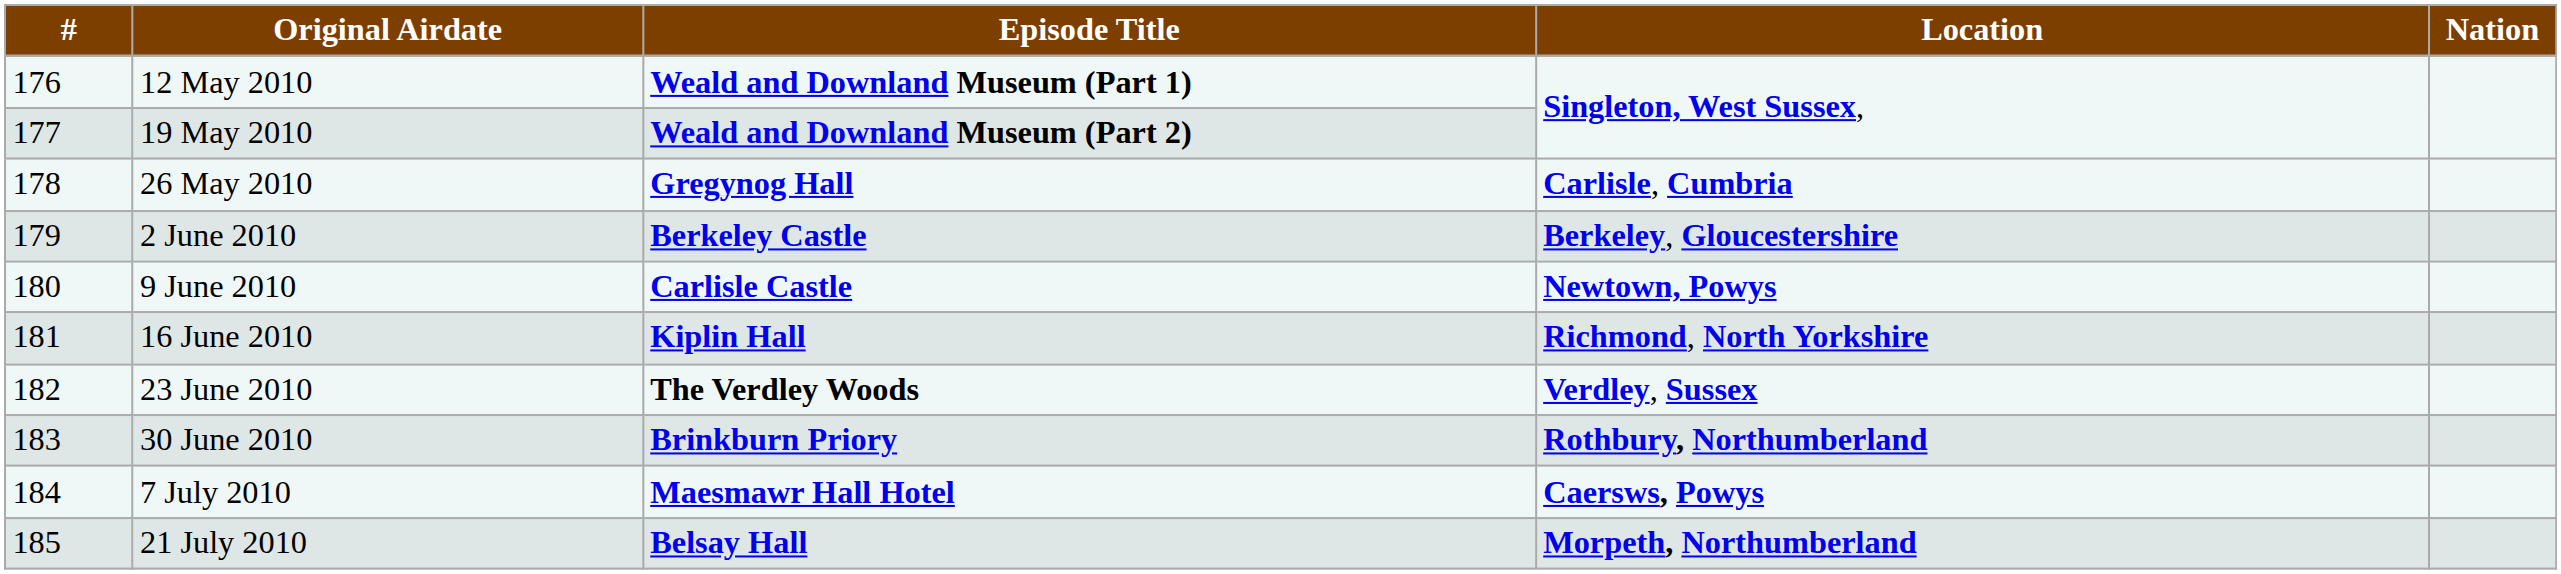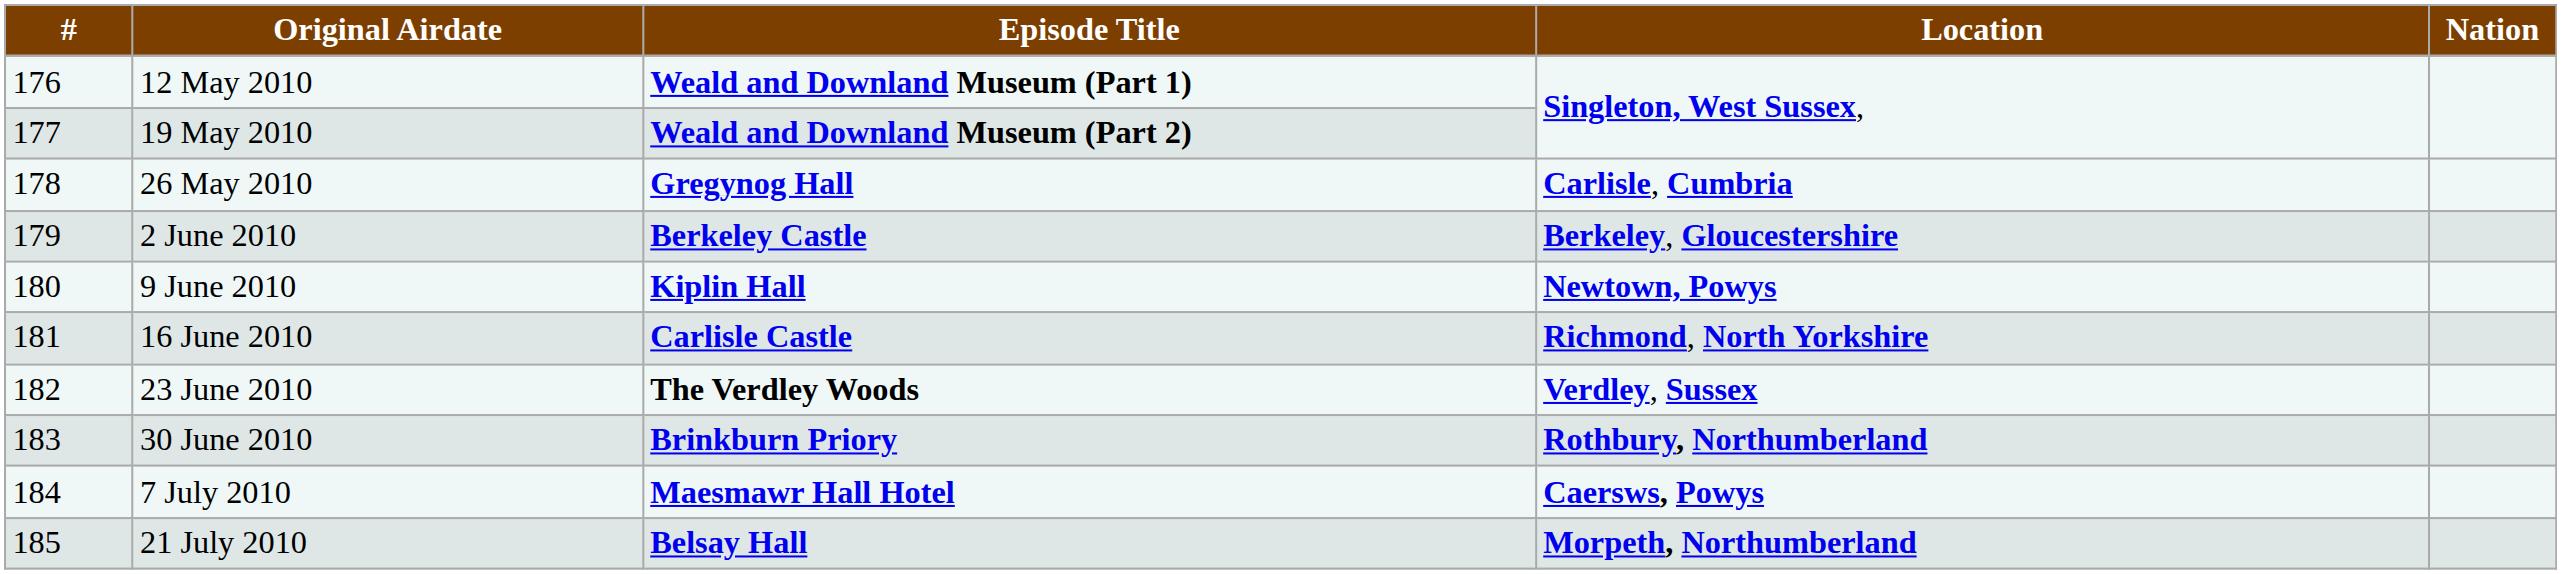9 June 2010 | Episode Title: Carlisle Castle -> Kiplin Hall
16 June 2010 | Episode Title: Kiplin Hall -> Carlisle Castle
